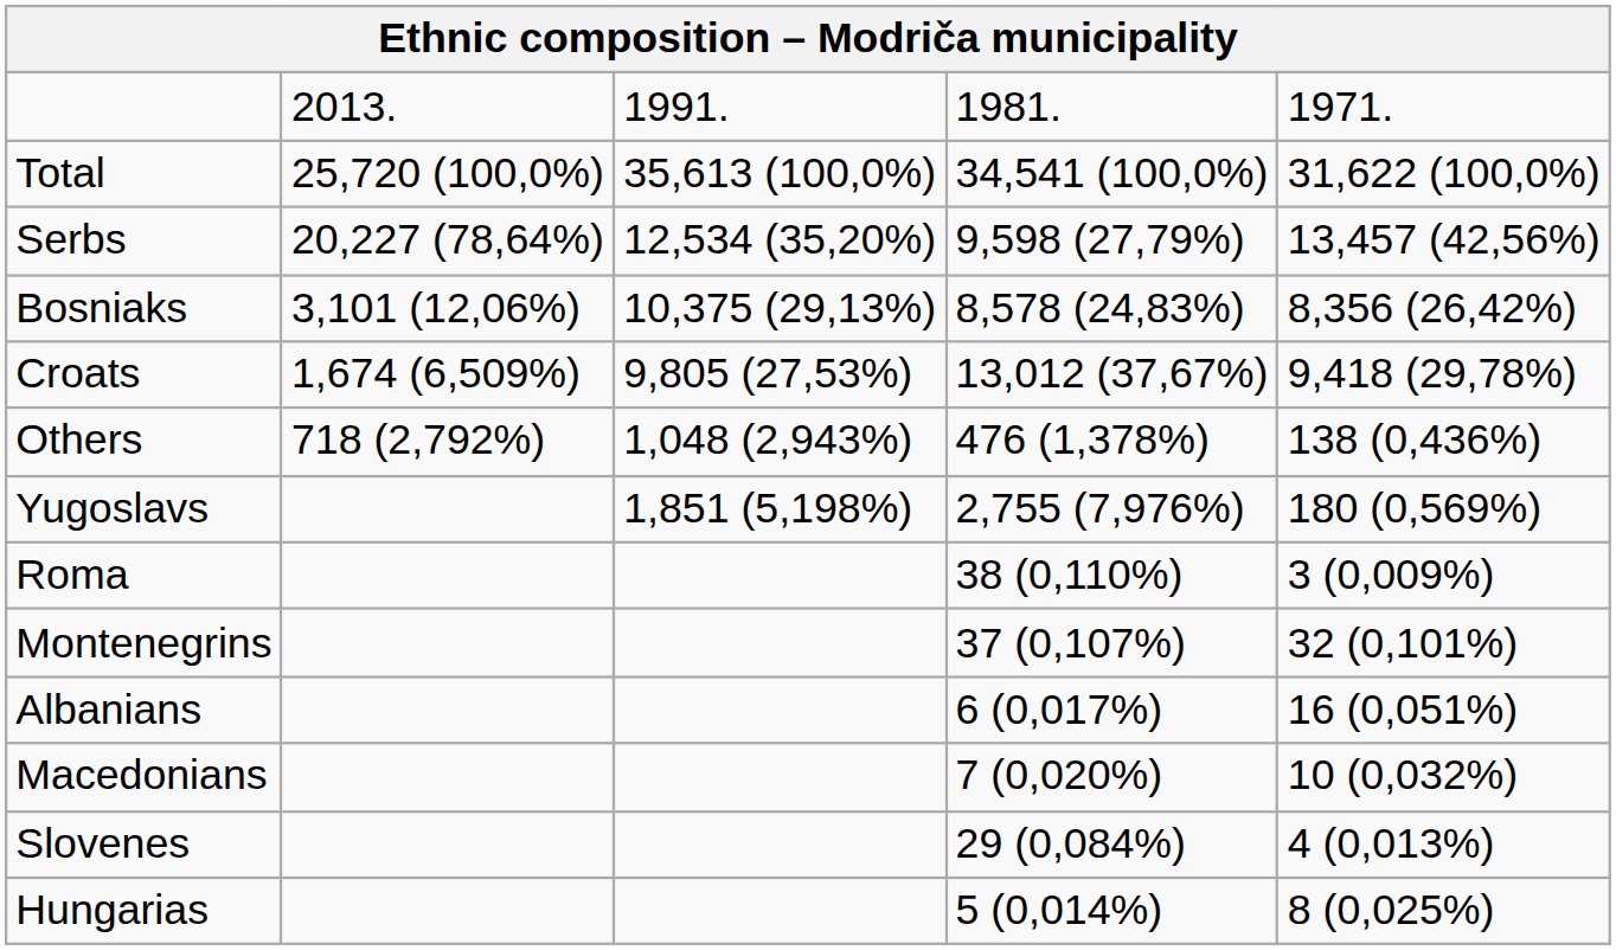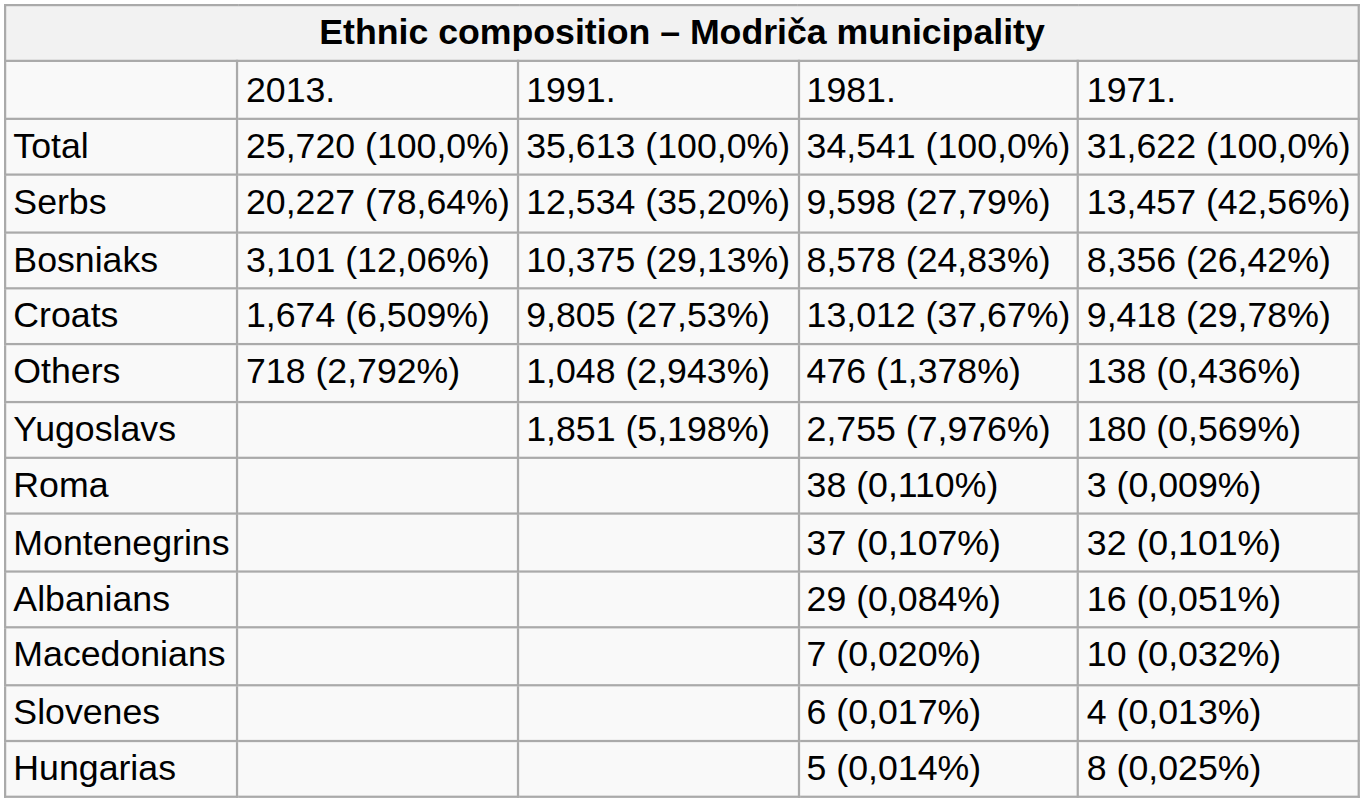Albanians | column 4: 6 (0,017%) -> 29 (0,084%)
Slovenes | column 4: 29 (0,084%) -> 6 (0,017%)
